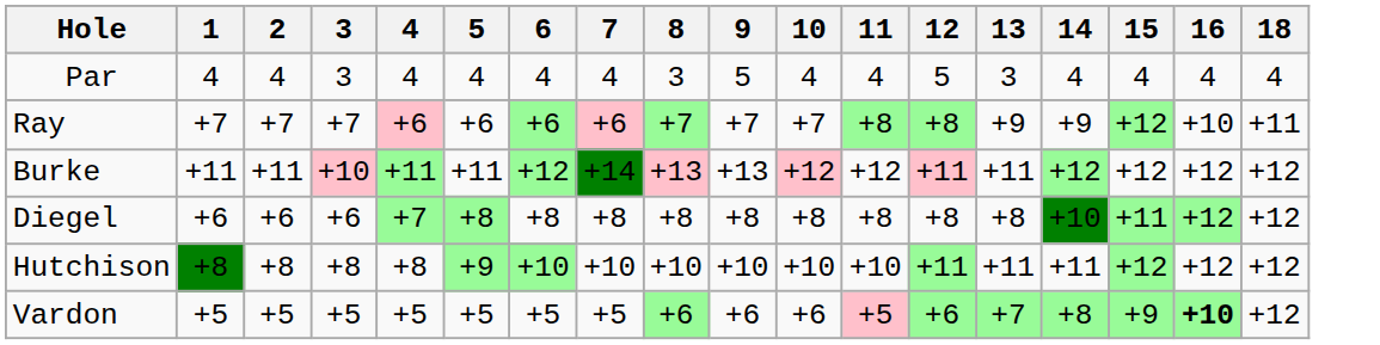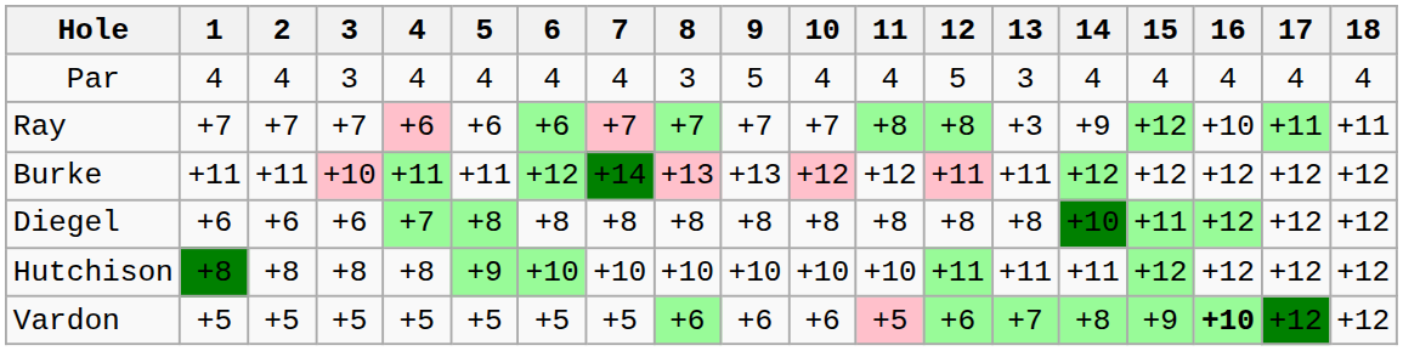+ column: 17 | 4 | +11 | +12 | +12 | +12 | +12
Ray | 7: +6 -> +7
Ray | 13: +9 -> +3
